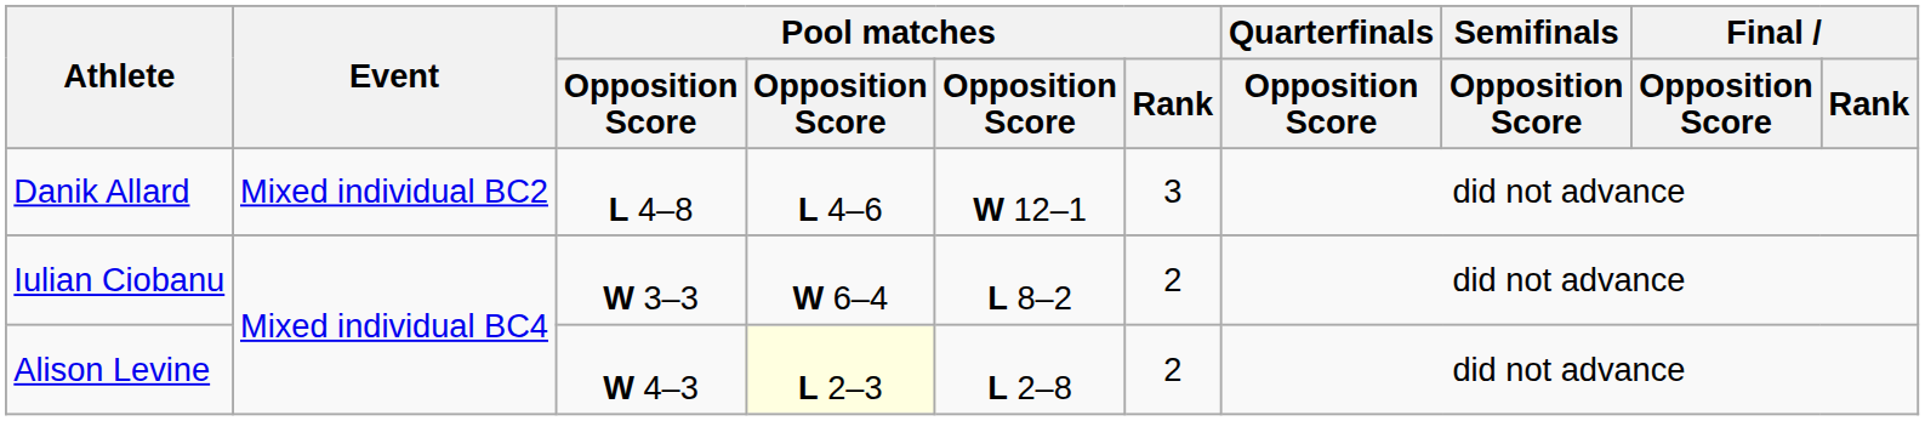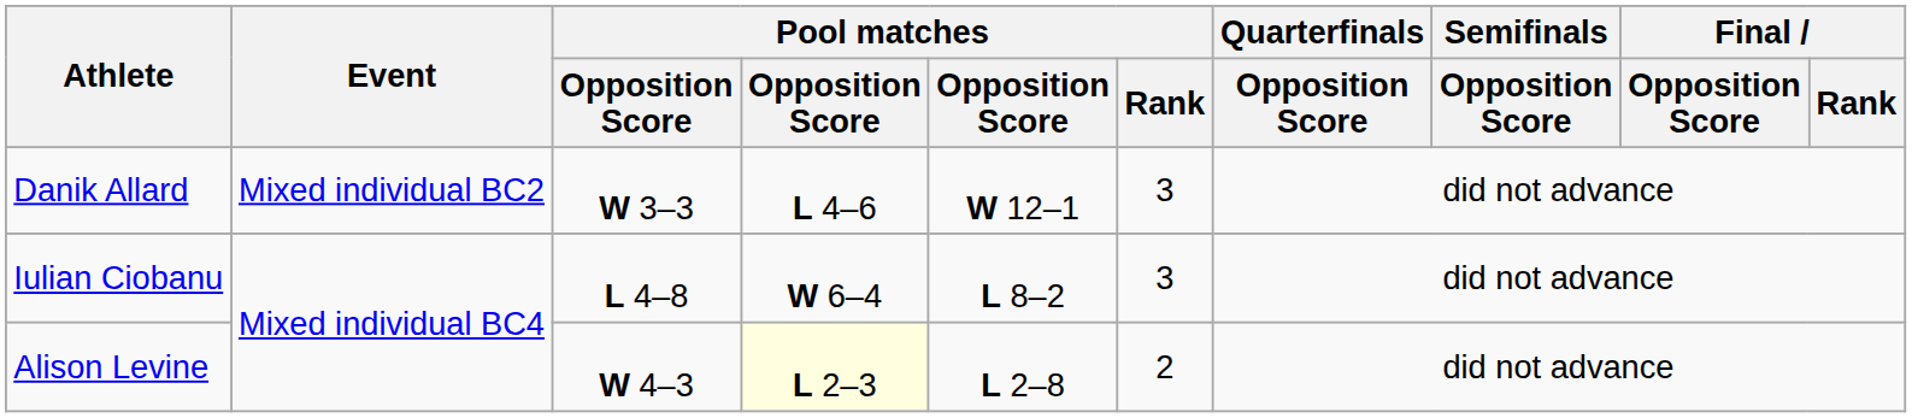Danik Allard | column 3: L 4–8 -> W 3–3
Iulian Ciobanu | column 3: W 3–3 -> L 4–8
Iulian Ciobanu | Pool matches / Rank: 2 -> 3
